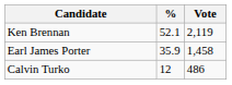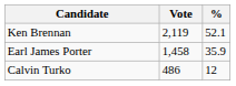columns swapped: Vote <-> %
